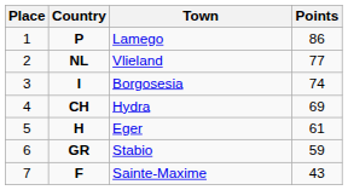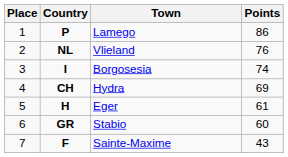Vlieland | Points: 77 -> 76
Stabio | Points: 59 -> 60
